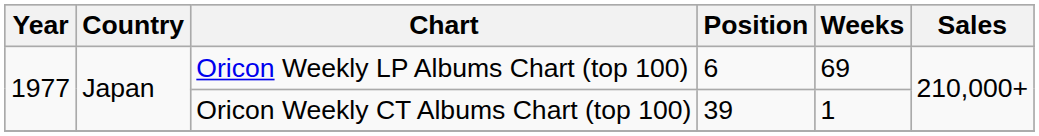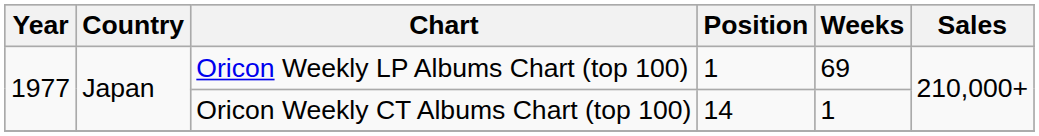Oricon Weekly LP Albums Chart (top 100) | Position: 6 -> 1
Oricon Weekly CT Albums Chart (top 100) | Position: 39 -> 14
